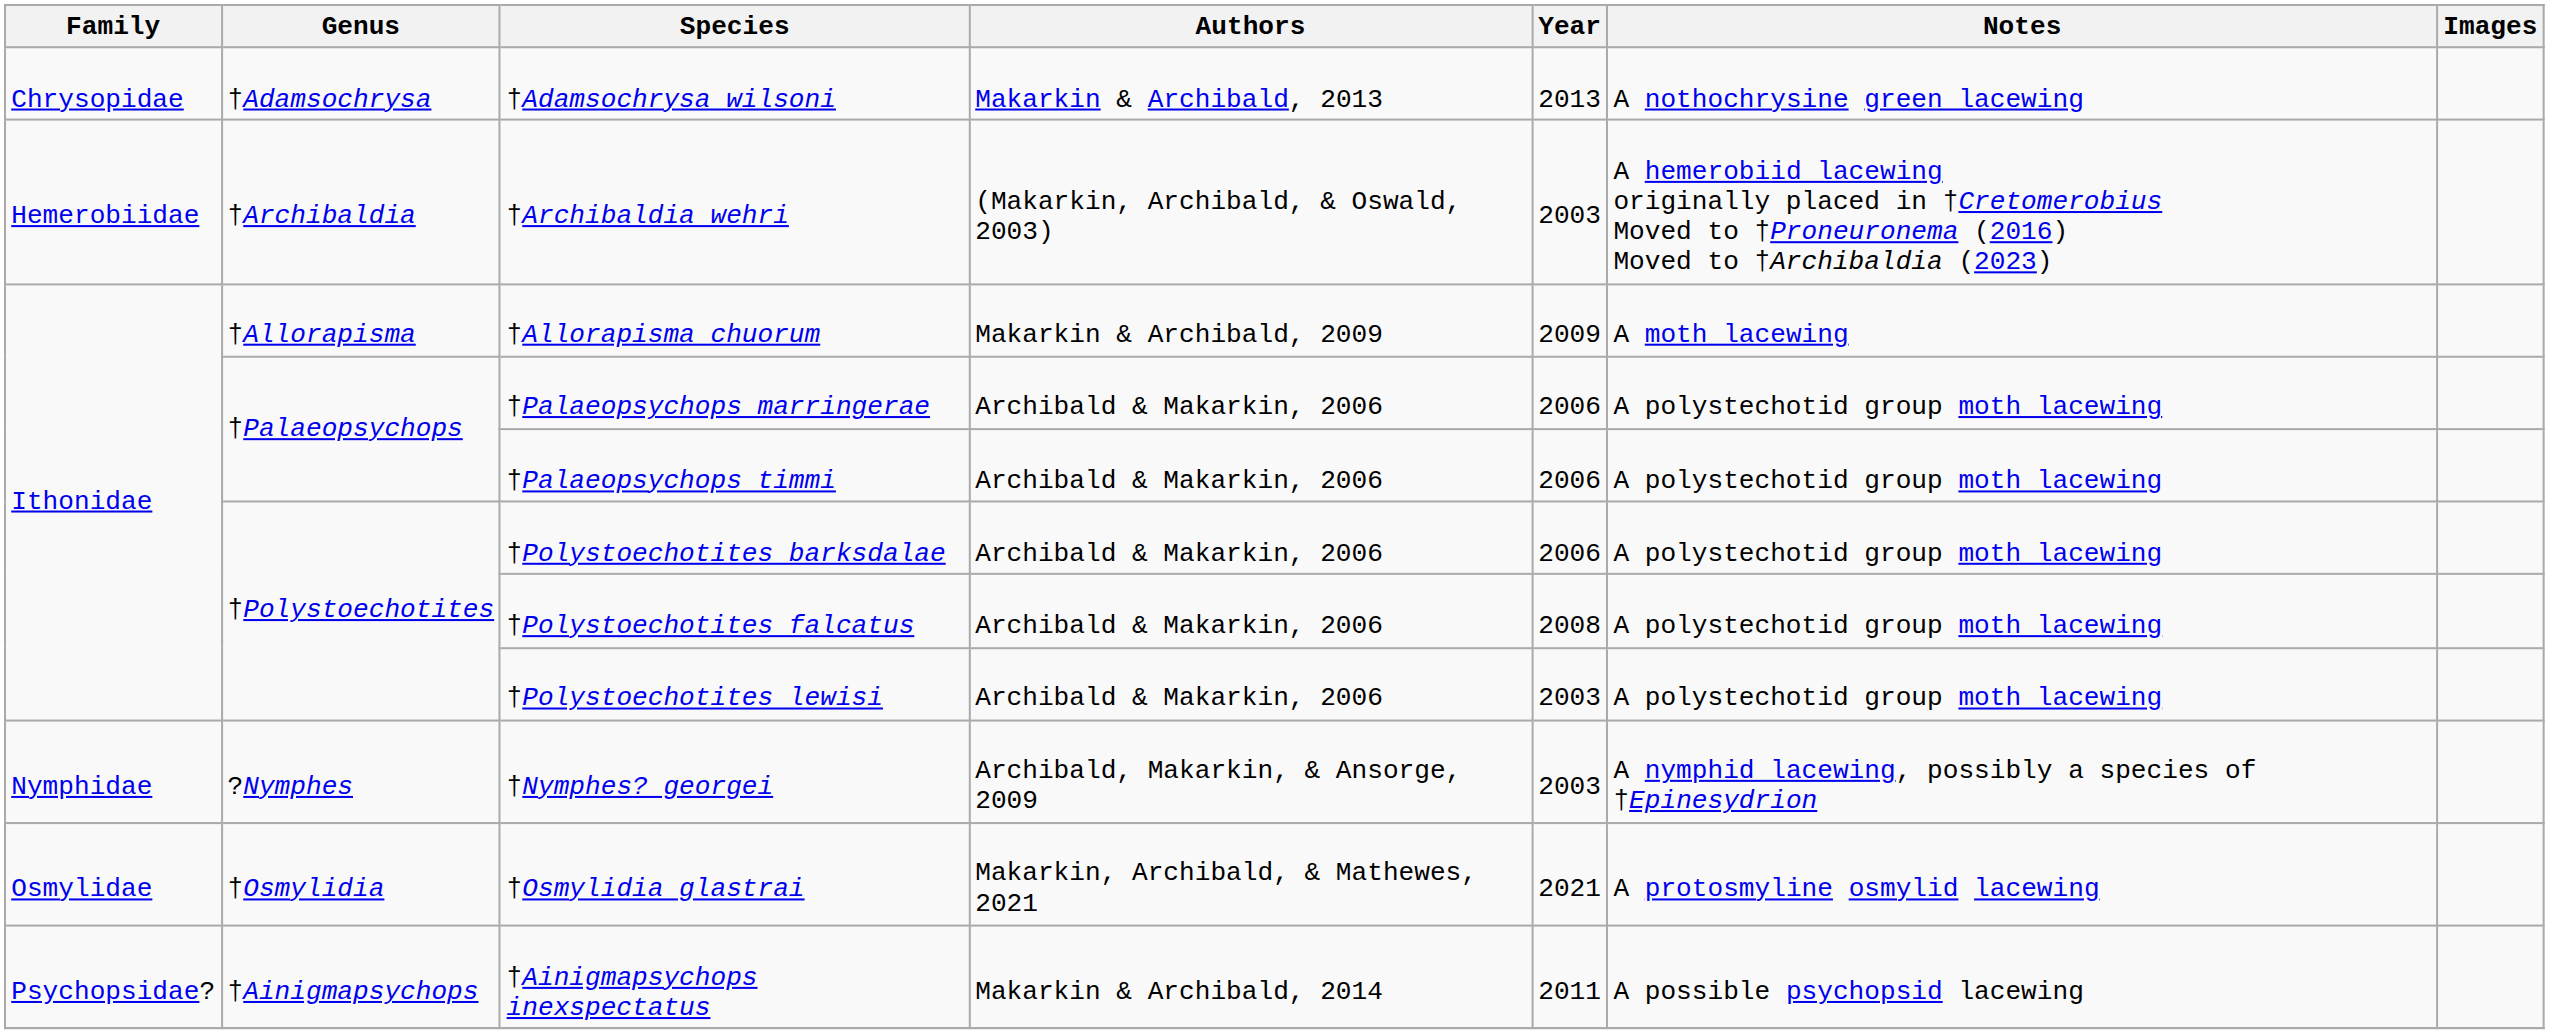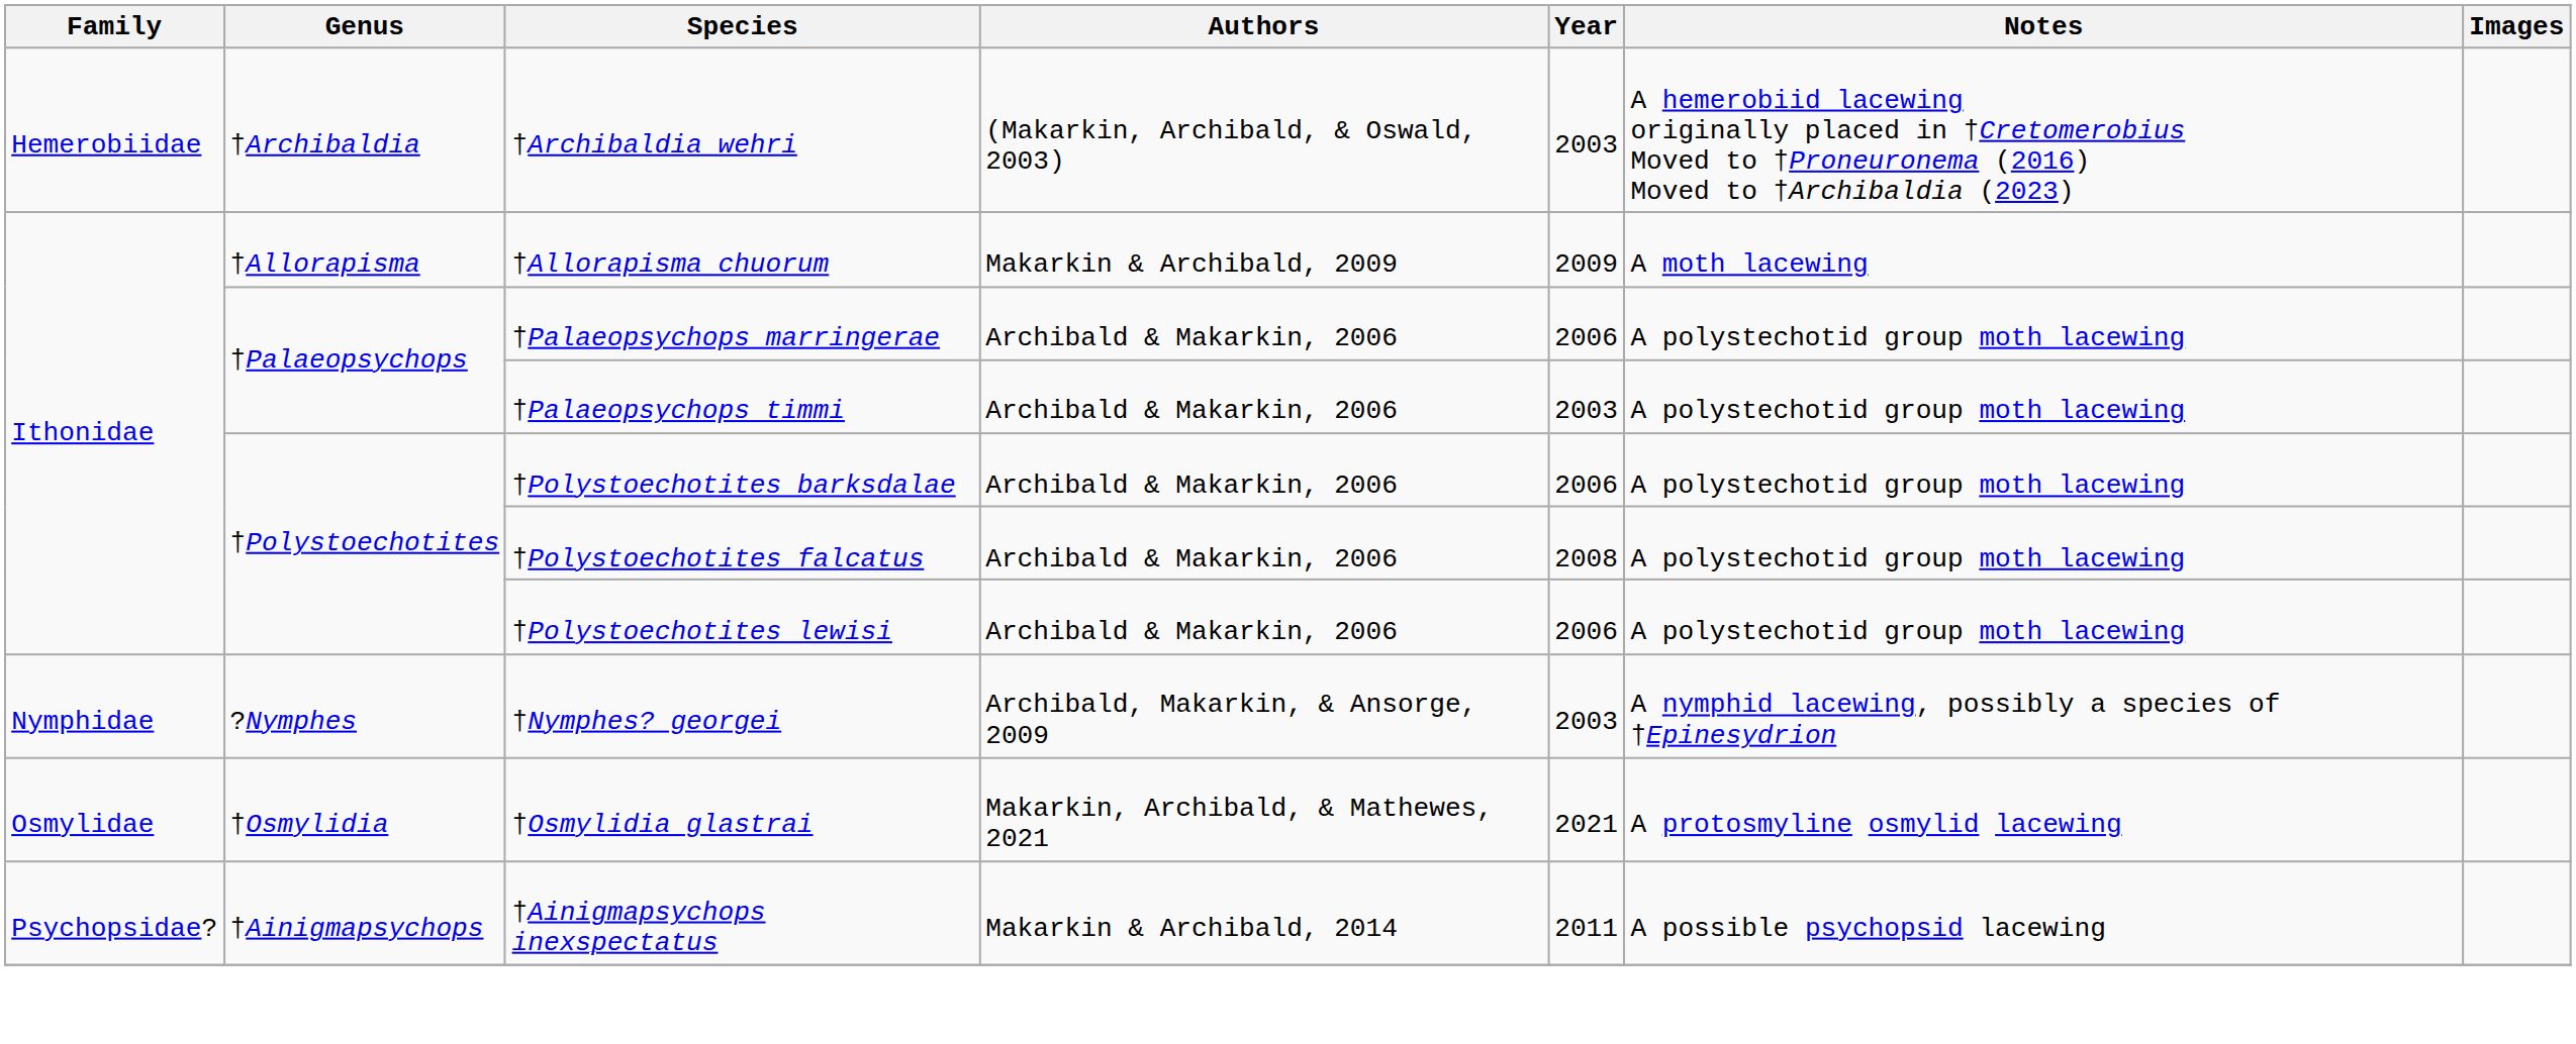- row: Chrysopidae | †Adamsochrysa | †Adamsochrysa wilsoni | Makarkin & Archibald, 2013 | 2013 | A nothochrysine green lacewing
†Palaeopsychops timmi | Year: 2006 -> 2003
†Polystoechotites lewisi | Year: 2003 -> 2006
